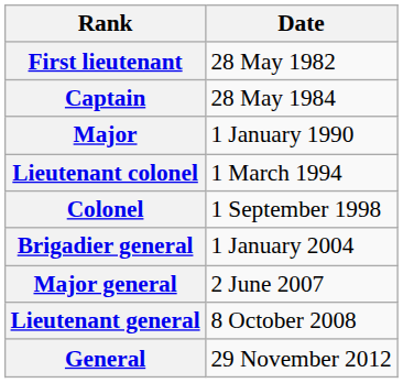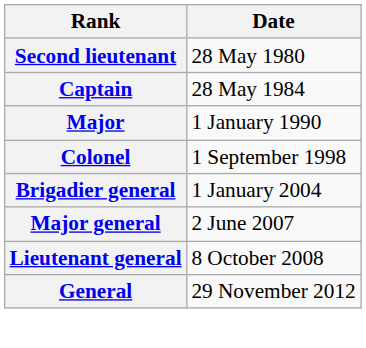+ row: Second lieutenant | 28 May 1980
- row: First lieutenant | 28 May 1982
- row: Lieutenant colonel | 1 March 1994
